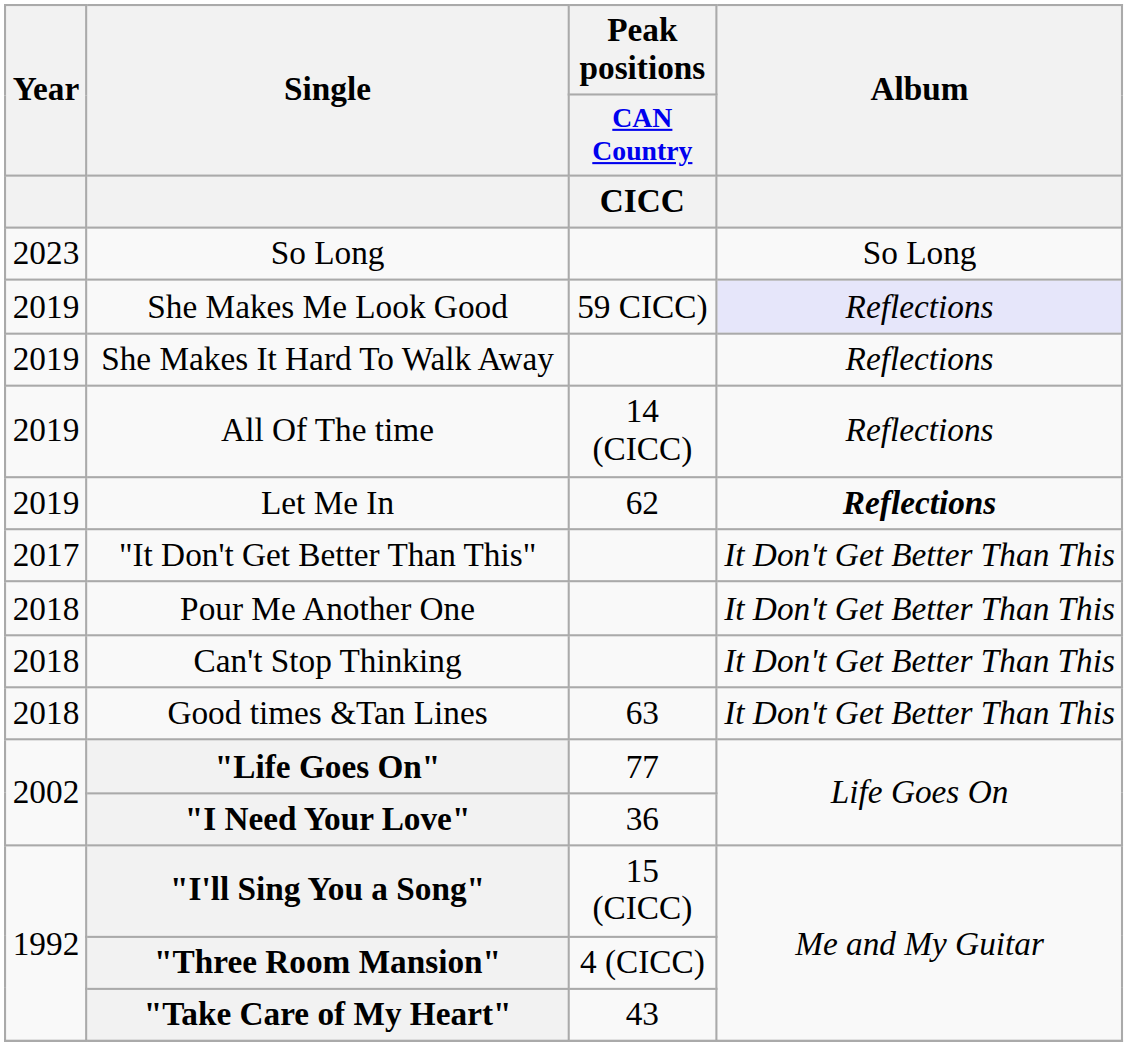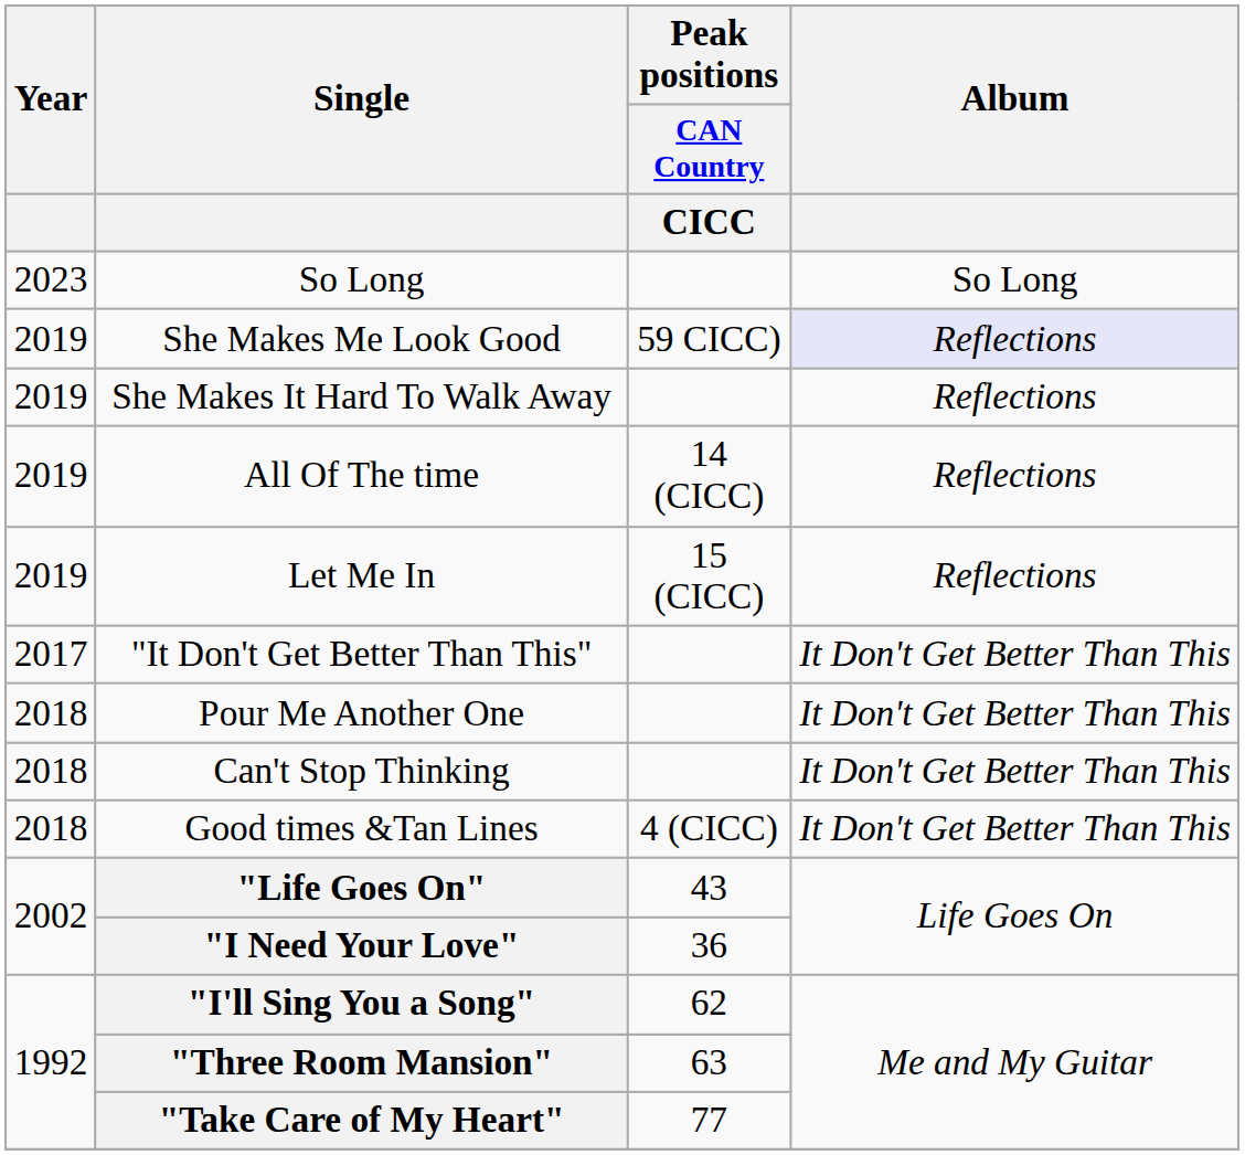Let Me In | Peak positions / CAN Country / CICC: 62 -> 15 (CICC)
Let Me In | Album: bold -> normal
Good times &Tan Lines | Peak positions / CAN Country / CICC: 63 -> 4 (CICC)
"Life Goes On" | Peak positions / CAN Country / CICC: 77 -> 43
"I'll Sing You a Song" | Peak positions / CAN Country / CICC: 15 (CICC) -> 62
"Three Room Mansion" | Peak positions / CAN Country / CICC: 4 (CICC) -> 63
"Take Care of My Heart" | Peak positions / CAN Country / CICC: 43 -> 77
